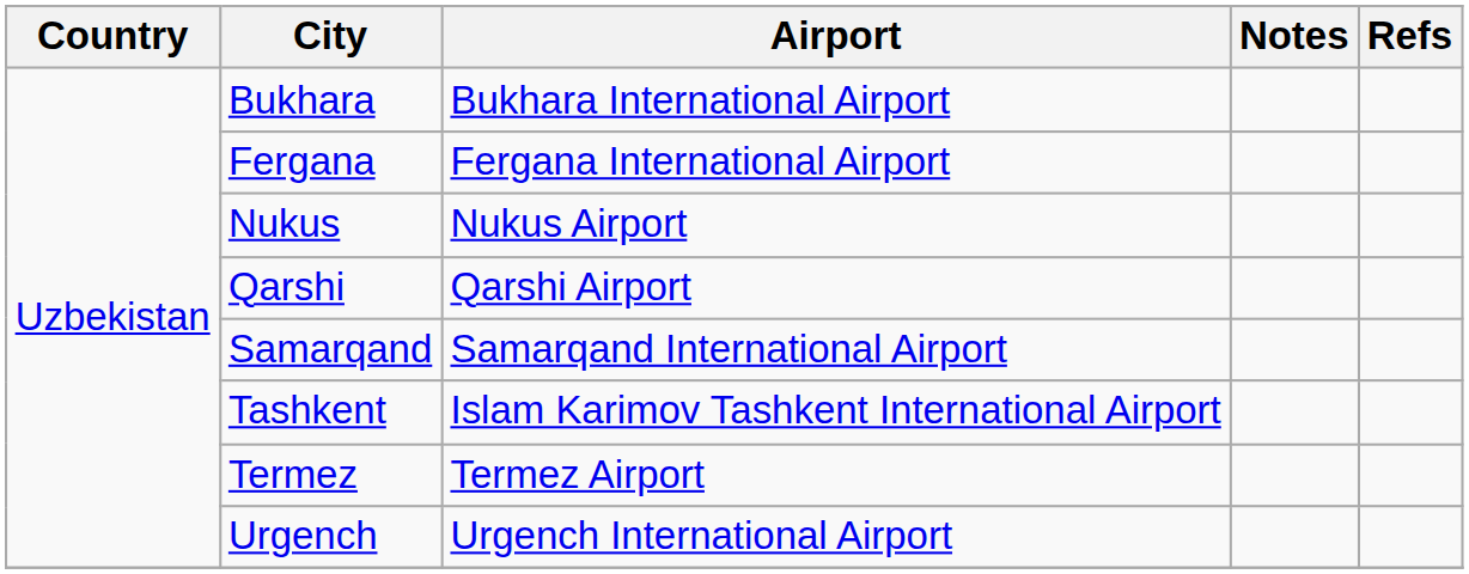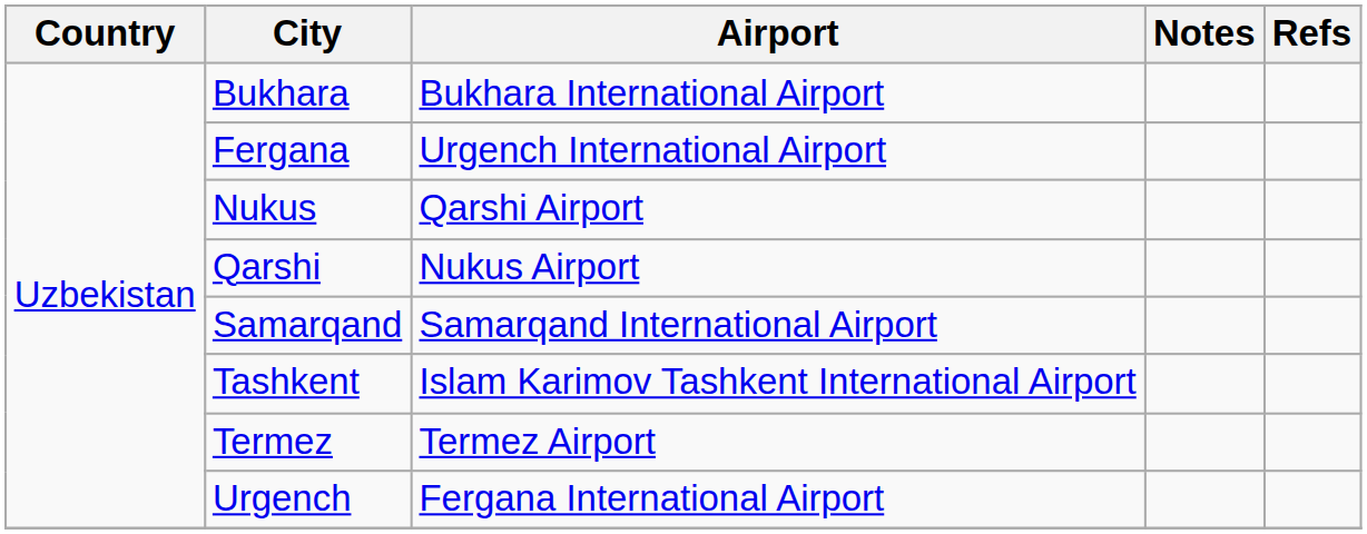Fergana | Airport: Fergana International Airport -> Urgench International Airport
Nukus | Airport: Nukus Airport -> Qarshi Airport
Qarshi | Airport: Qarshi Airport -> Nukus Airport
Urgench | Airport: Urgench International Airport -> Fergana International Airport
